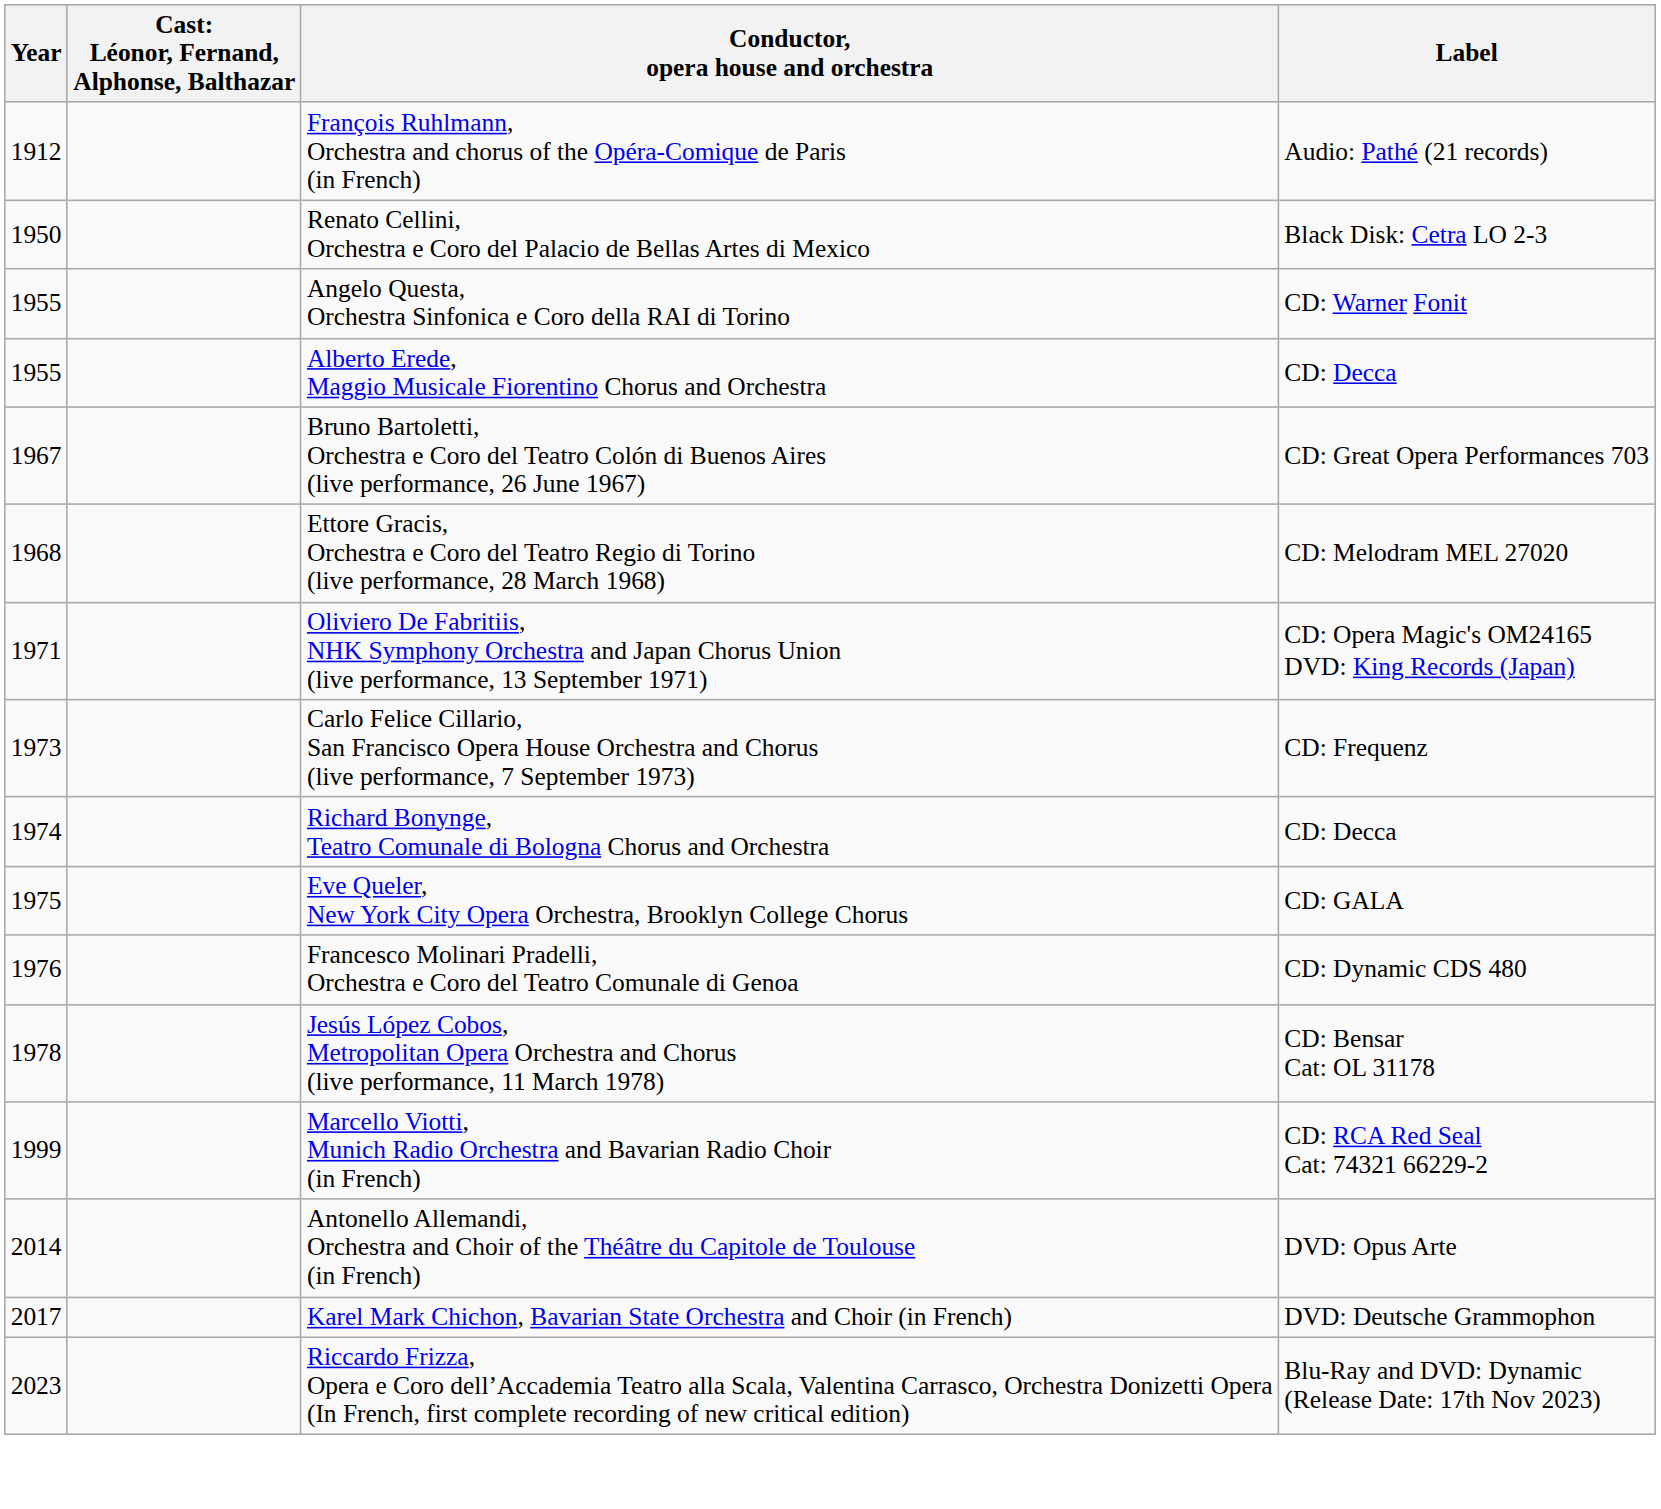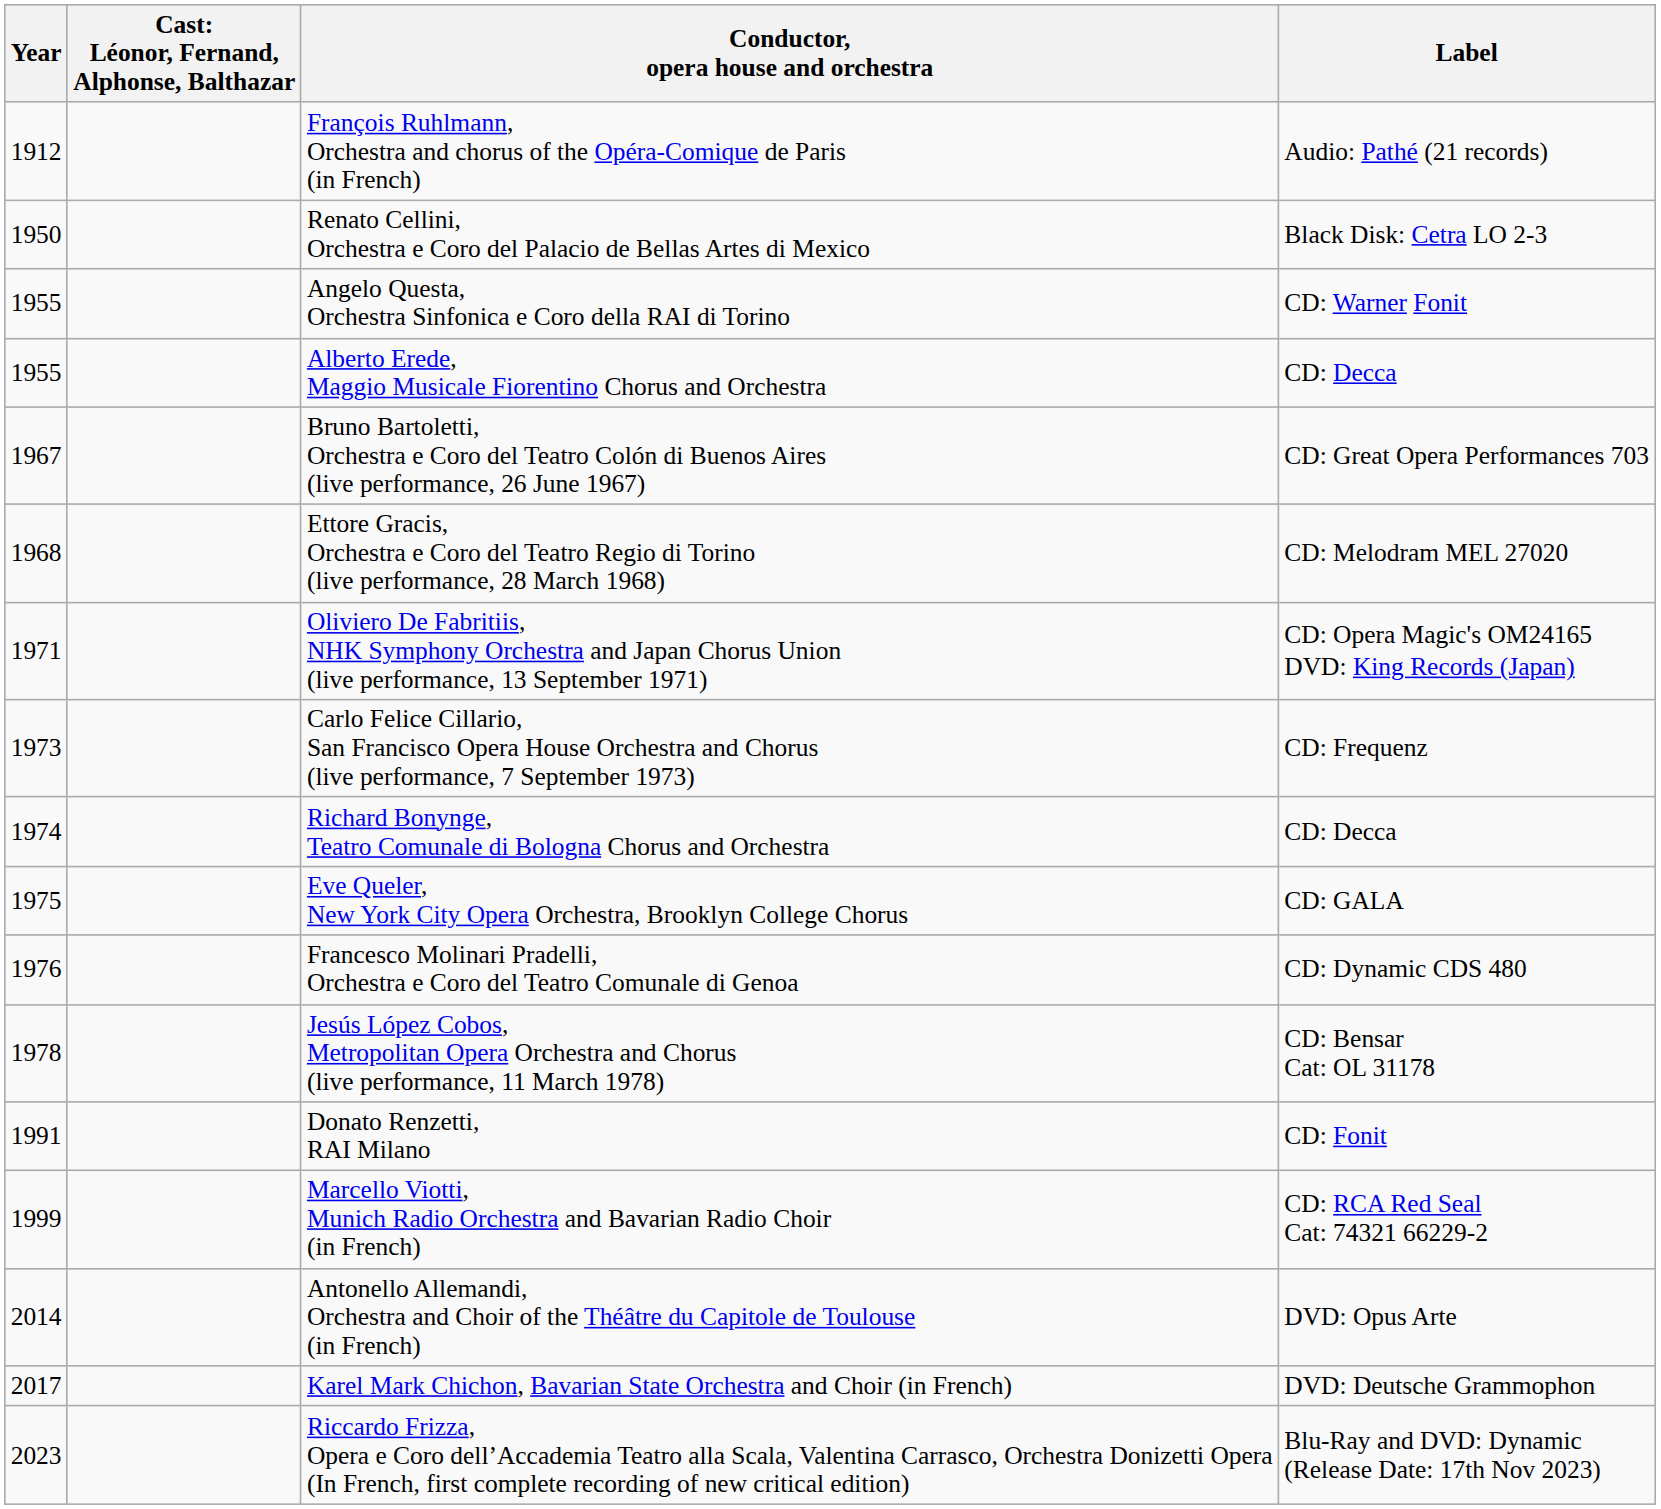+ row: 1991 | Donato Renzetti, RAI Milano | CD: Fonit
